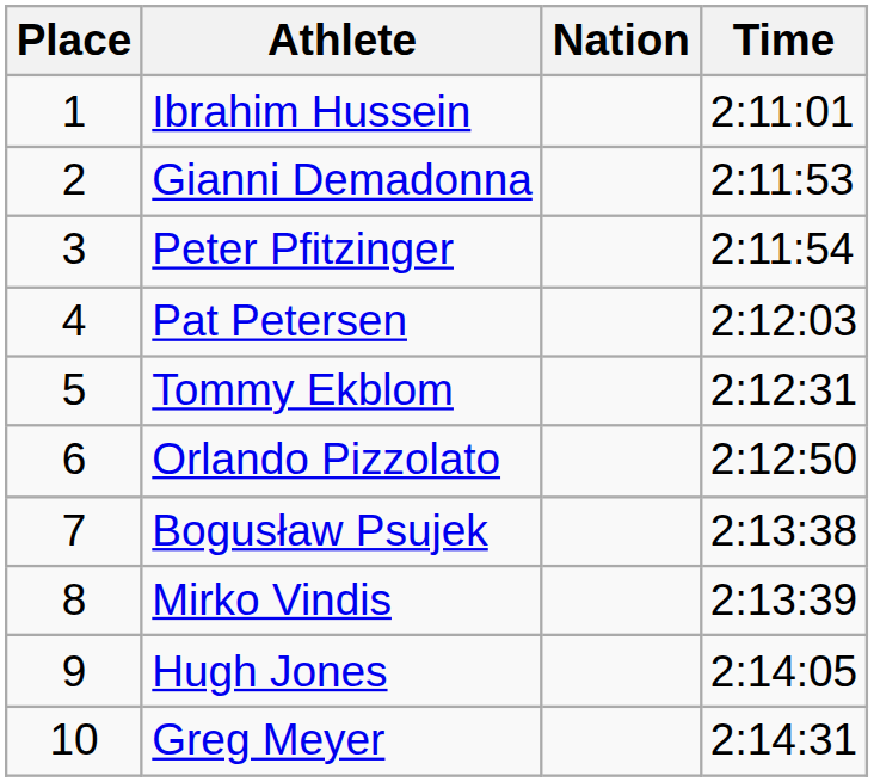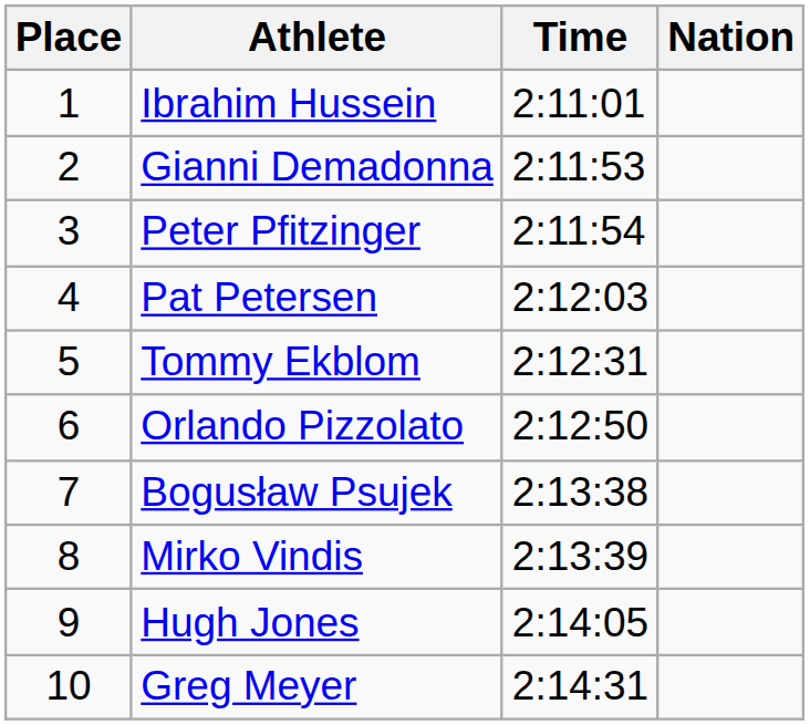columns swapped: Nation <-> Time
